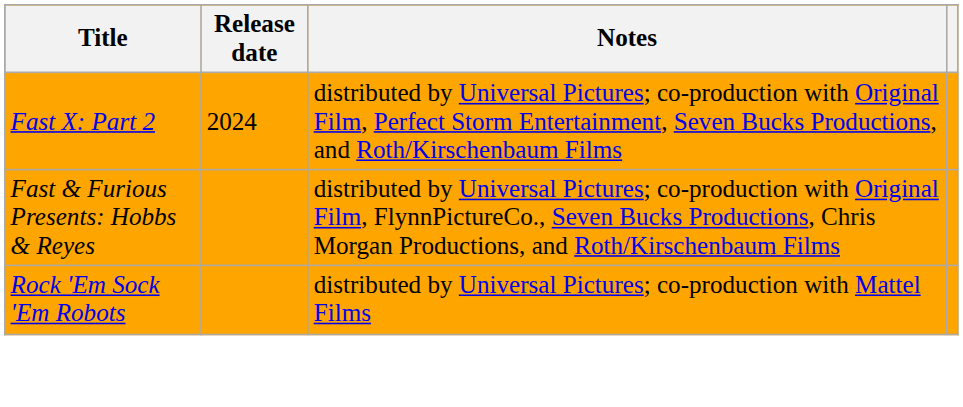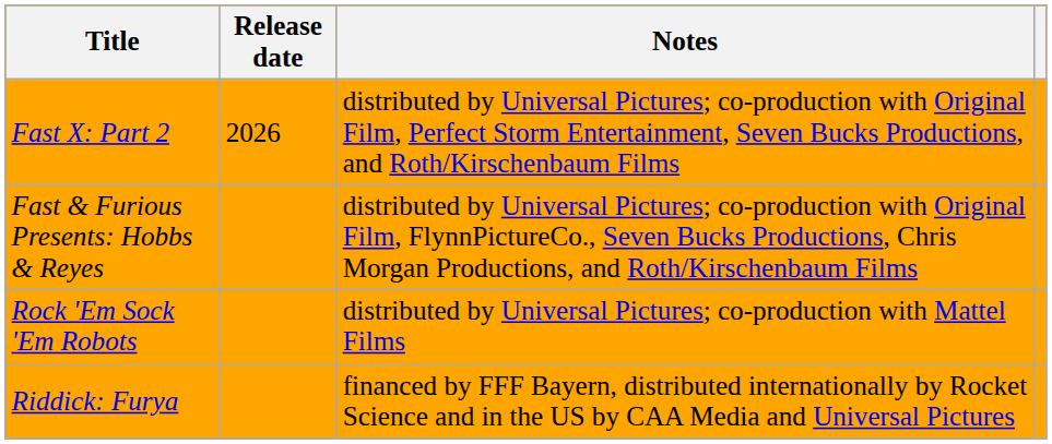Fast X: Part 2 | Release date: 2024 -> 2026
+ row: Riddick: Furya | financed by FFF Bayern, distributed internationally by Rocket Science and in the US by CAA Media and Universal Pictures
